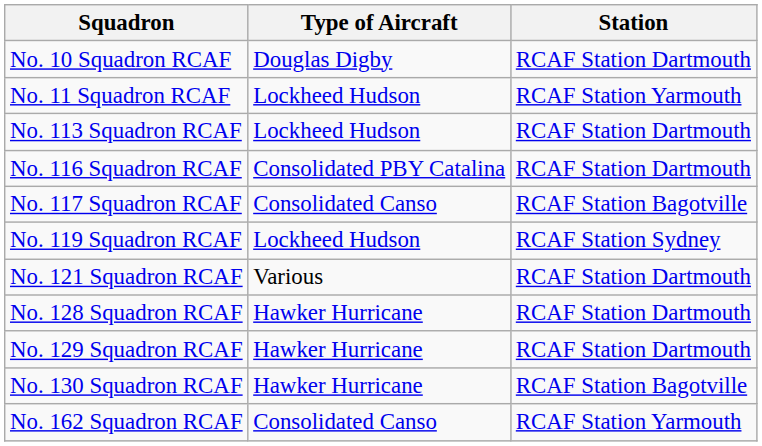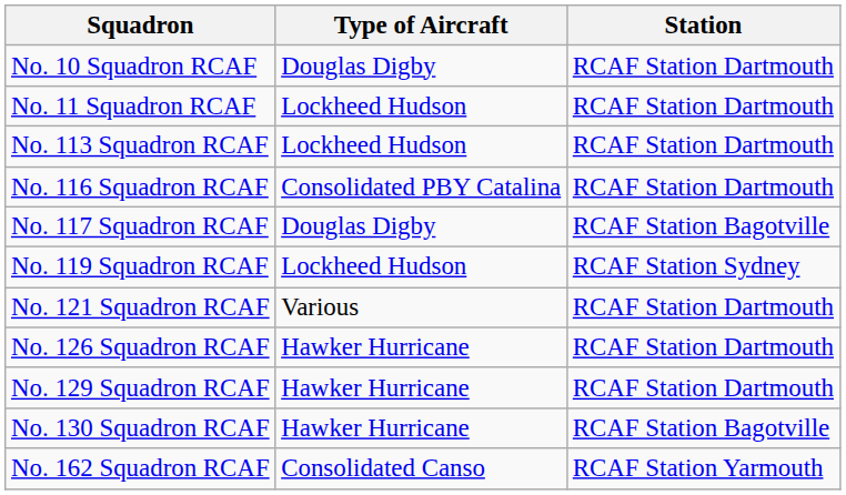No. 11 Squadron RCAF | Station: RCAF Station Yarmouth -> RCAF Station Dartmouth
No. 117 Squadron RCAF | Type of Aircraft: Consolidated Canso -> Douglas Digby
+ row: No. 126 Squadron RCAF | Hawker Hurricane | RCAF Station Dartmouth
- row: No. 128 Squadron RCAF | Hawker Hurricane | RCAF Station Dartmouth
